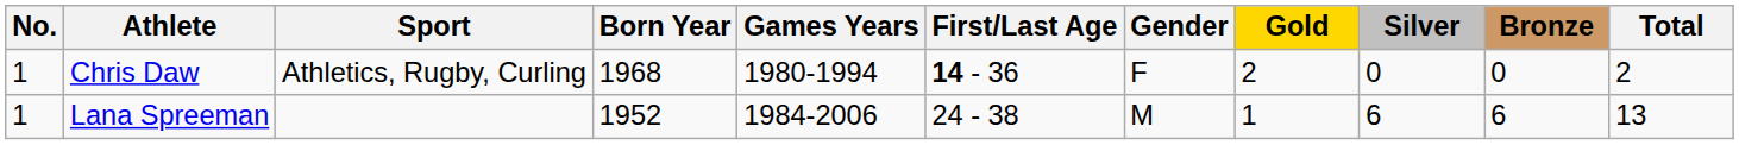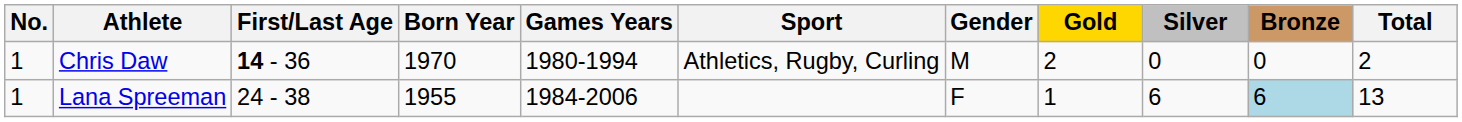columns swapped: Sport <-> First/Last Age
Chris Daw | Born Year: 1968 -> 1970
Chris Daw | Gender: F -> M
Lana Spreeman | Born Year: 1952 -> 1955
Lana Spreeman | Gender: M -> F
Lana Spreeman | Bronze: no background -> lightblue background
